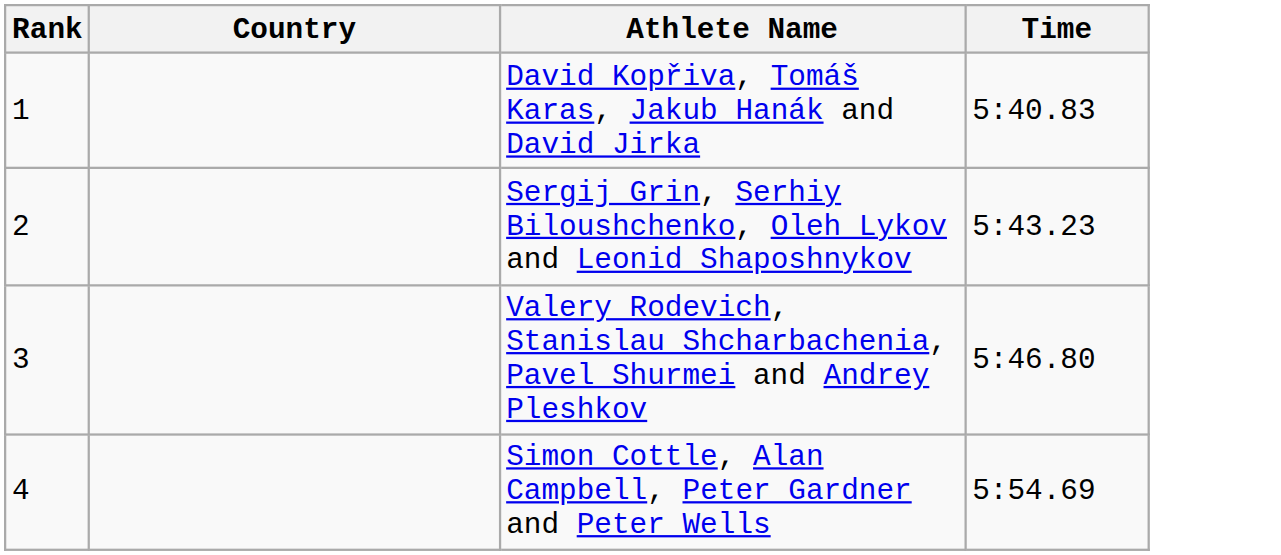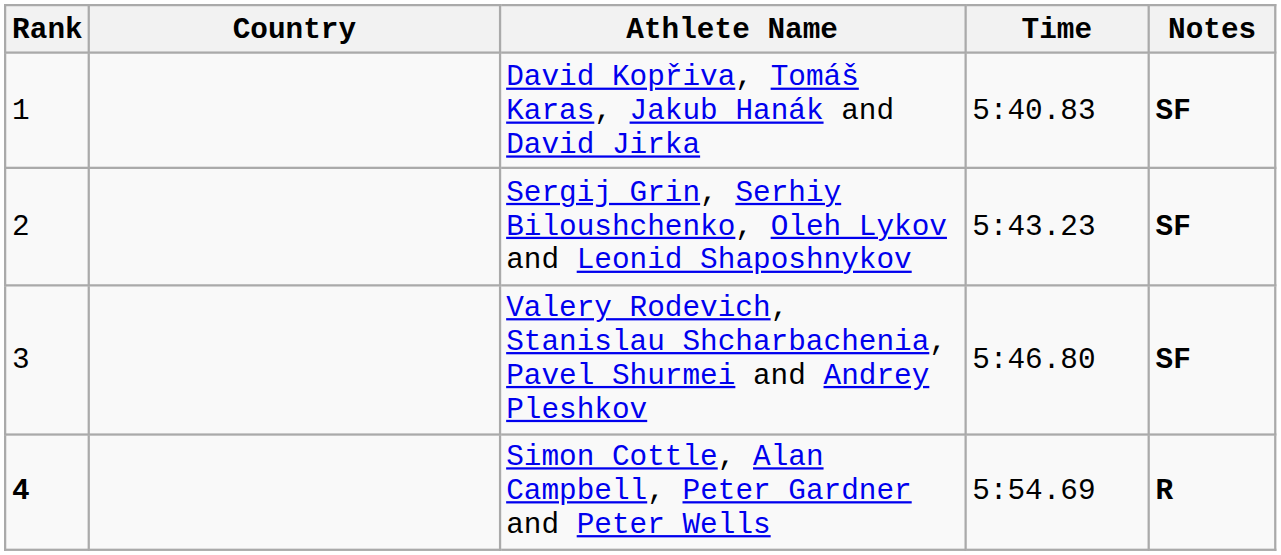+ column: Notes | SF | SF | SF | R
Simon Cottle, Alan Campbell, Peter Gardner and Peter Wells | Rank: normal -> bold
